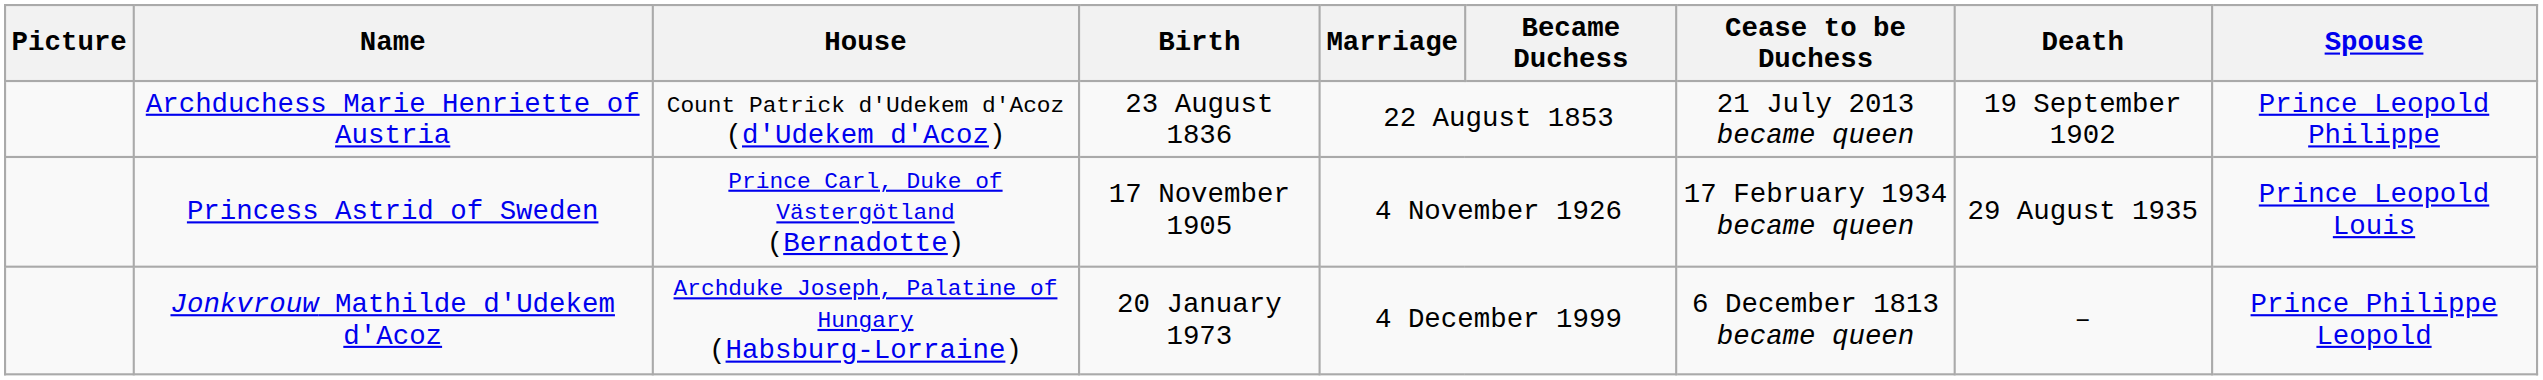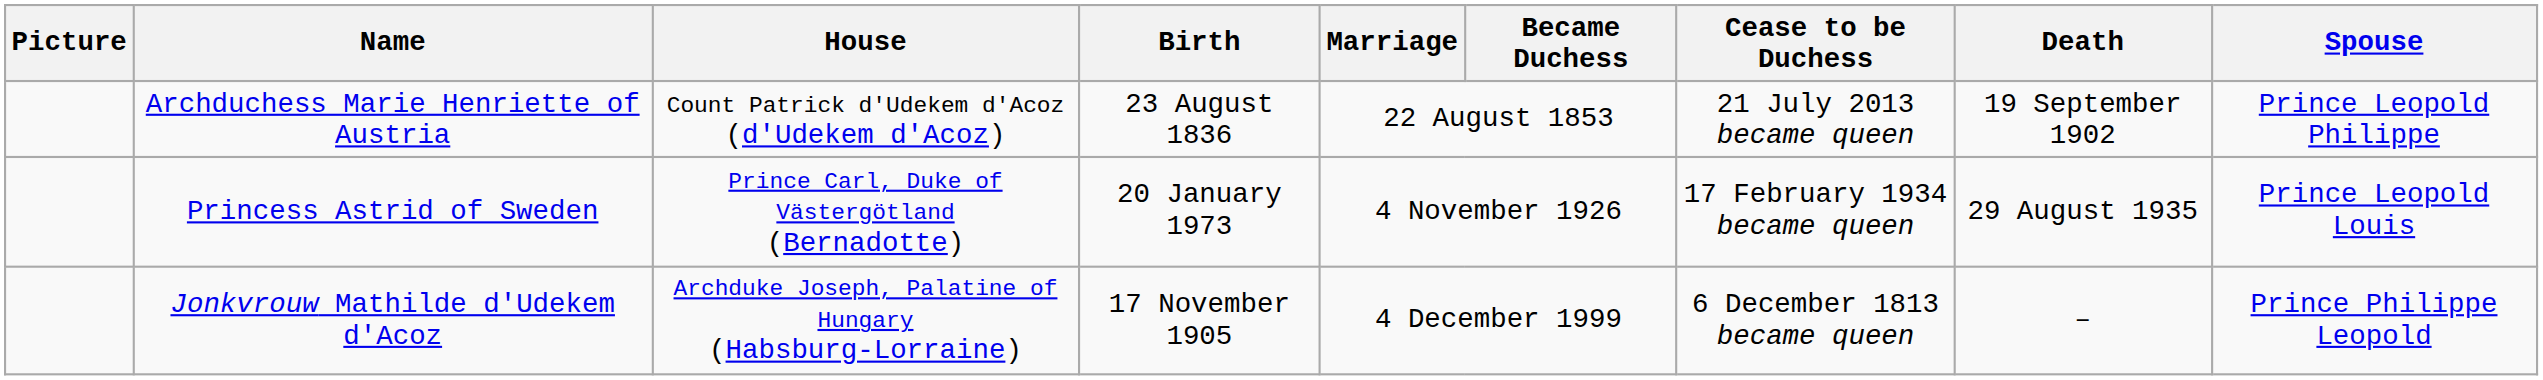Princess Astrid of Sweden | Birth: 17 November 1905 -> 20 January 1973
Jonkvrouw Mathilde d'Udekem d'Acoz | Birth: 20 January 1973 -> 17 November 1905
